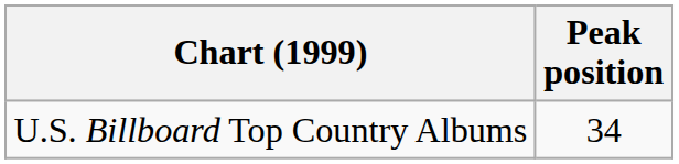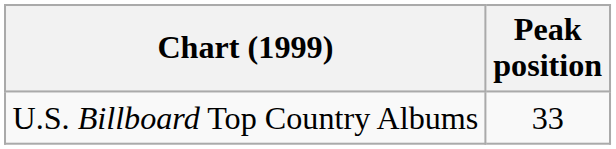U.S. Billboard Top Country Albums | Peak position: 34 -> 33
